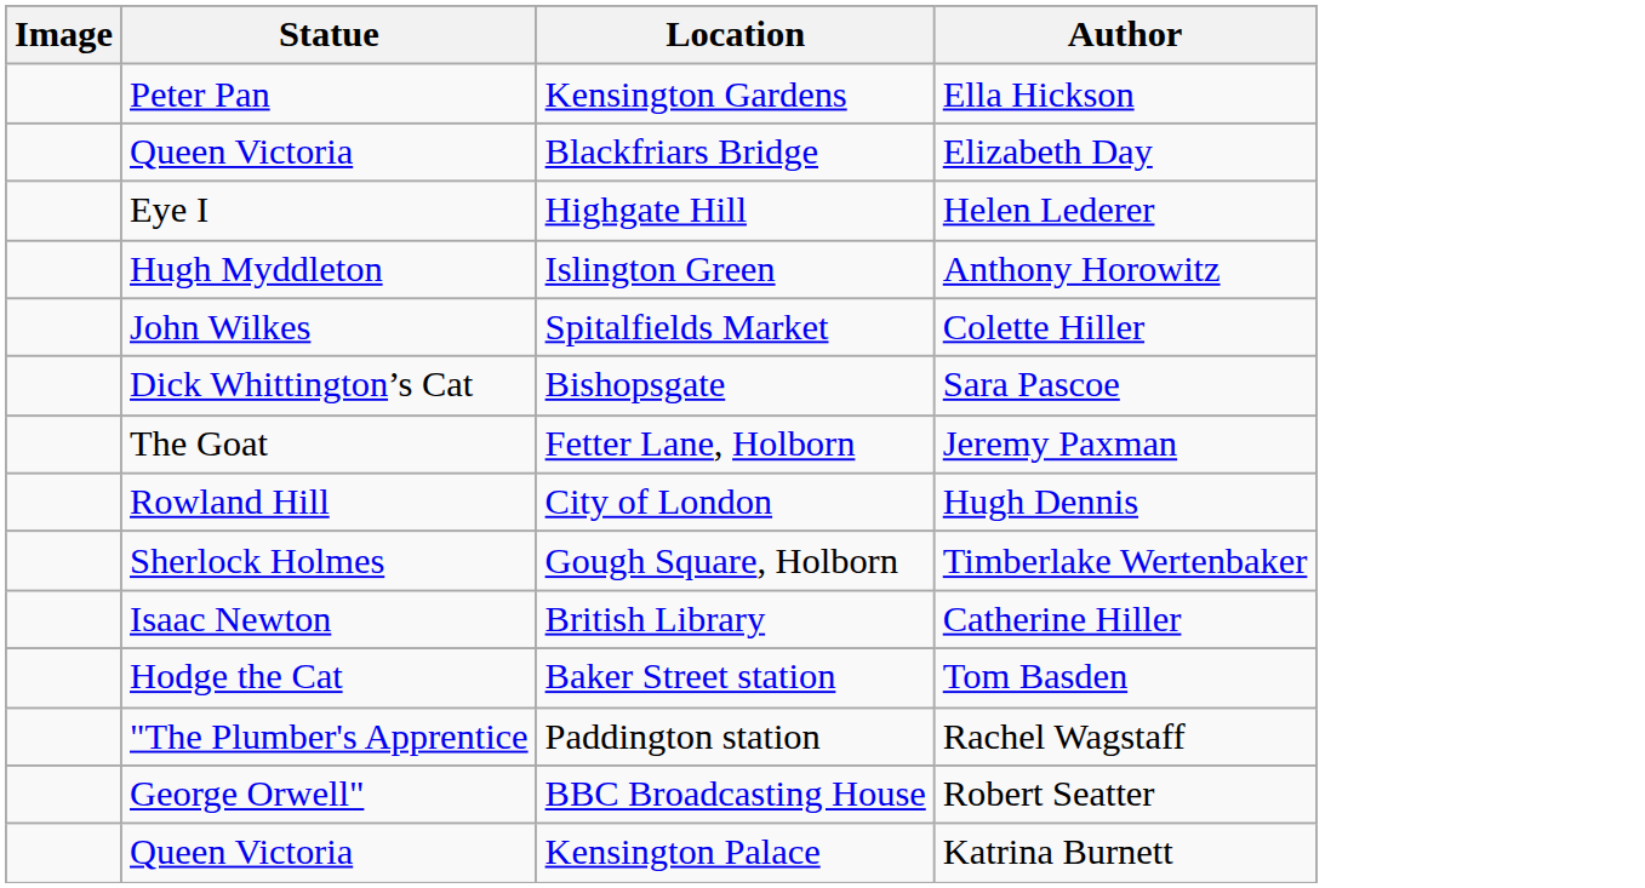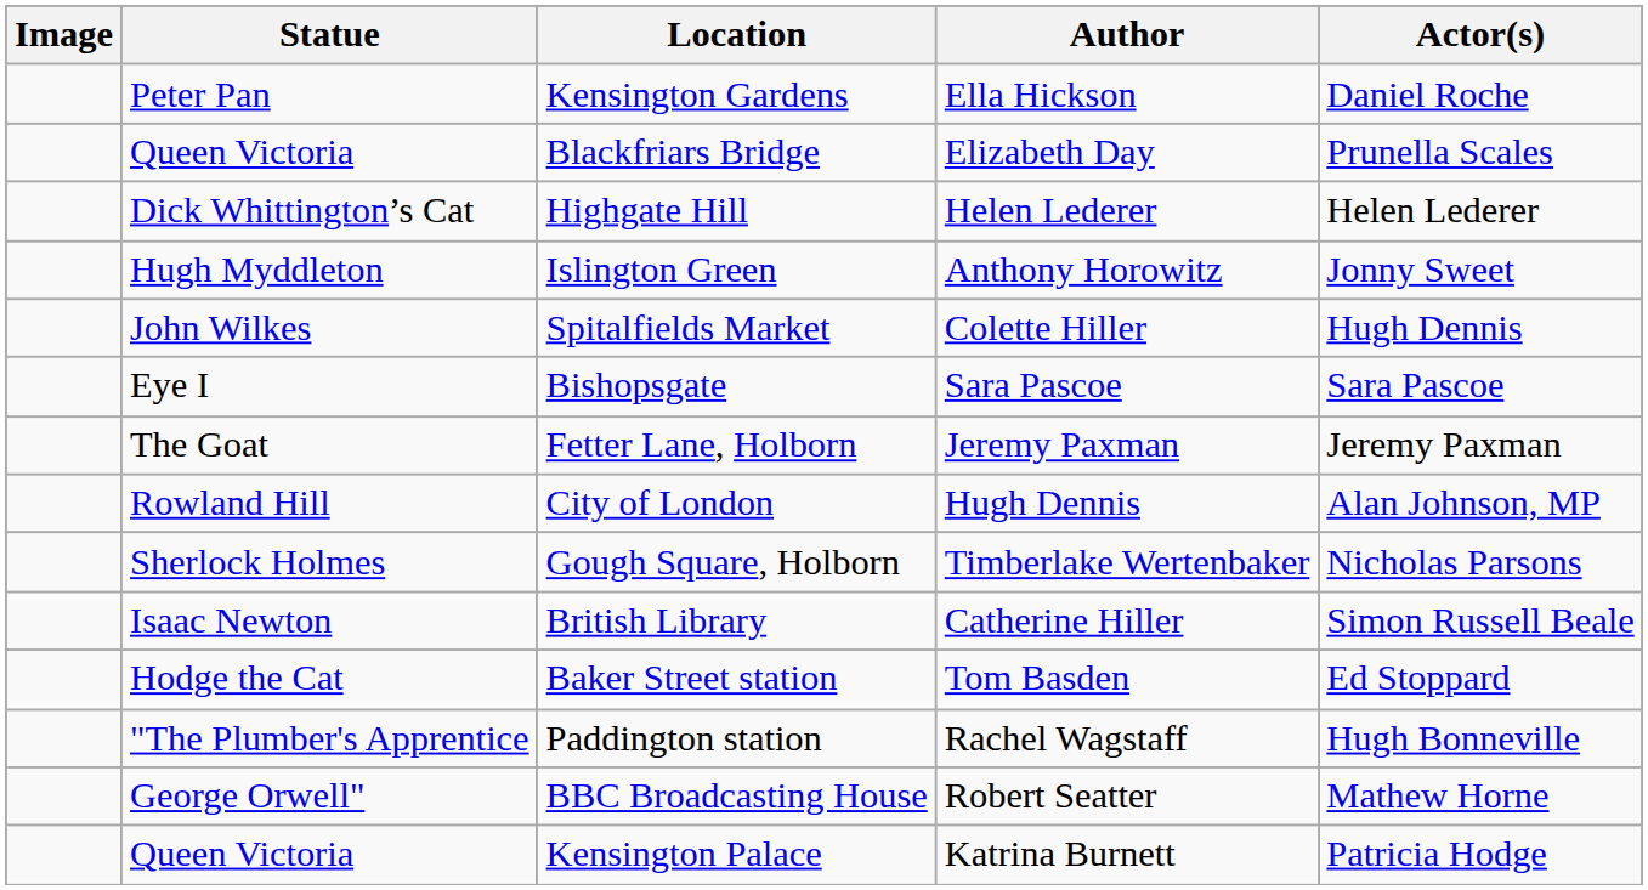+ column: Actor(s) | Daniel Roche | Prunella Scales | Helen Lederer | Jonny Sweet | Hugh Dennis | Sara Pascoe | Jeremy Paxman | Alan Johnson, MP | Nicholas Parsons | Simon Russell Beale | Ed Stoppard | Hugh Bonneville | Mathew Horne | Patricia Hodge
Highgate Hill | Statue: Eye I -> Dick Whittington’s Cat
Bishopsgate | Statue: Dick Whittington’s Cat -> Eye I
